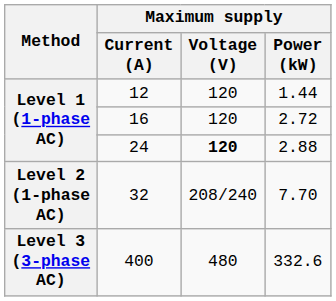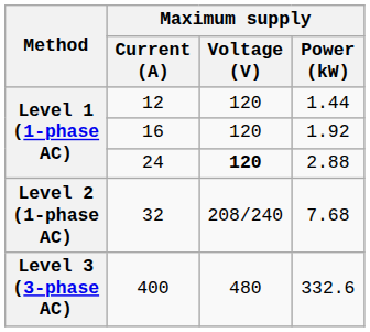16 | Maximum supply / Power (kW): 2.72 -> 1.92
32 | Maximum supply / Power (kW): 7.70 -> 7.68
